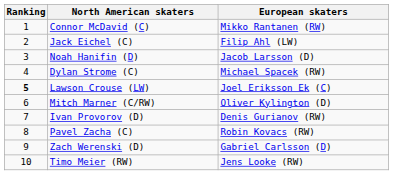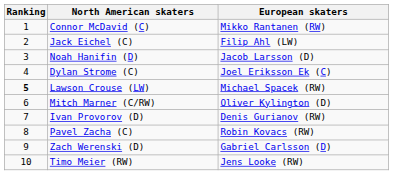Dylan Strome (C) | European skaters: Michael Spacek (RW) -> Joel Eriksson Ek (C)
Lawson Crouse (LW) | European skaters: Joel Eriksson Ek (C) -> Michael Spacek (RW)
